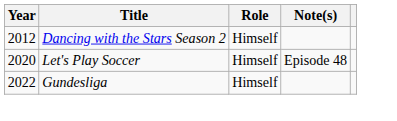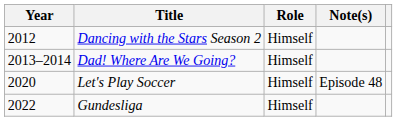+ row: 2013–2014 | Dad! Where Are We Going? | Himself
